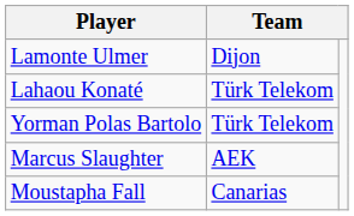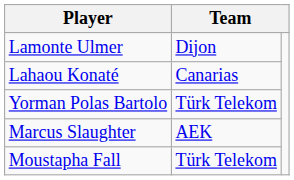Lahaou Konaté | column 2: Türk Telekom -> Canarias
Moustapha Fall | column 2: Canarias -> Türk Telekom
